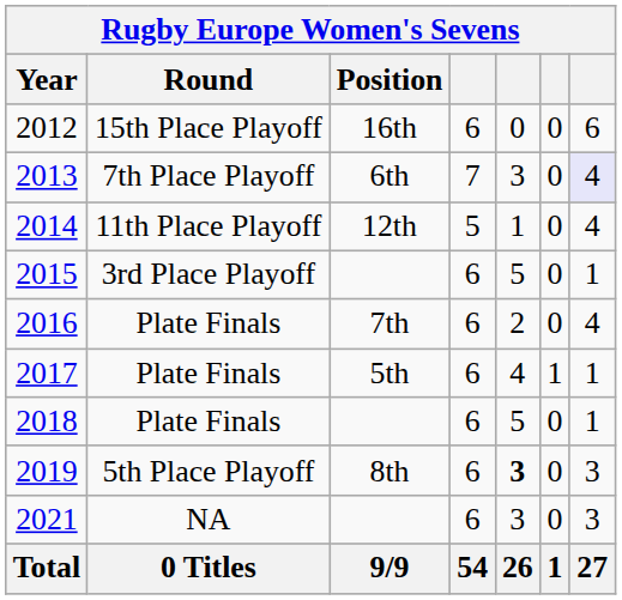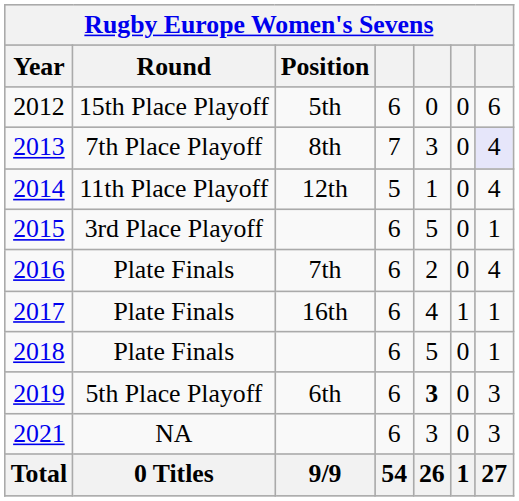2012 | Position: 16th -> 5th
2013 | Position: 6th -> 8th
2017 | Position: 5th -> 16th
2019 | Position: 8th -> 6th
